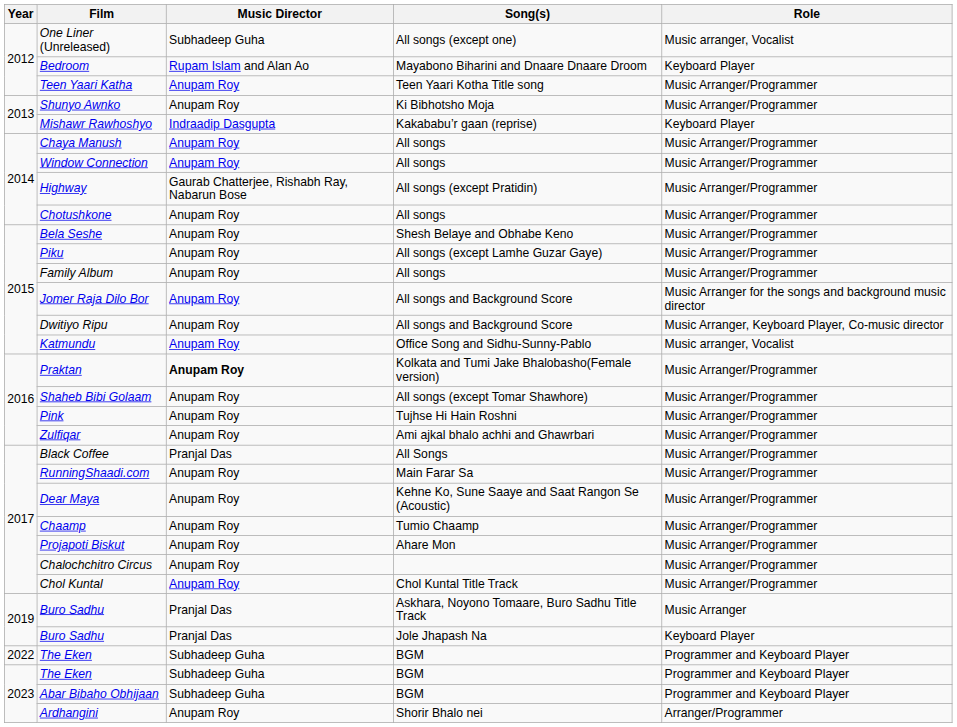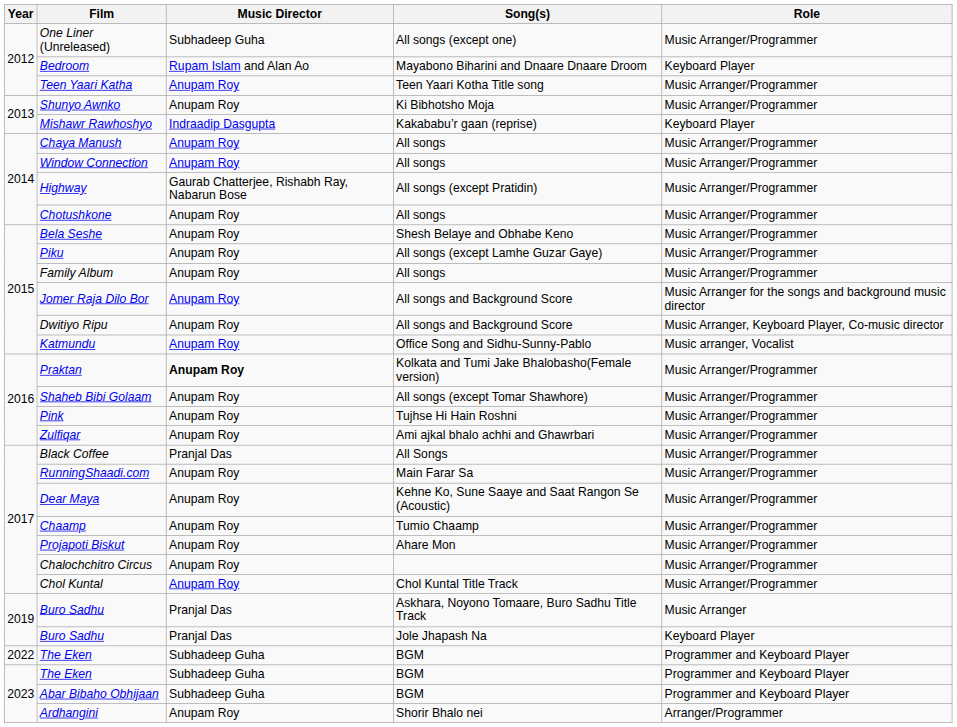One Liner (Unreleased) | Role: Music arranger, Vocalist -> Music Arranger/Programmer
